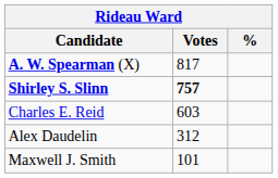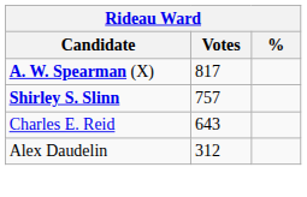Shirley S. Slinn | Votes: bold -> normal
Charles E. Reid | Votes: 603 -> 643
- row: Maxwell J. Smith | 101
